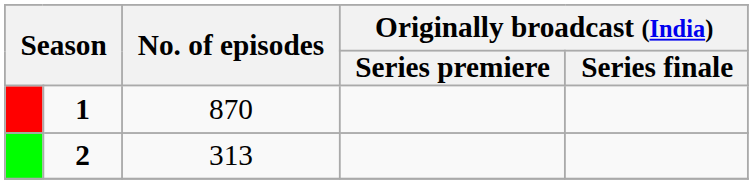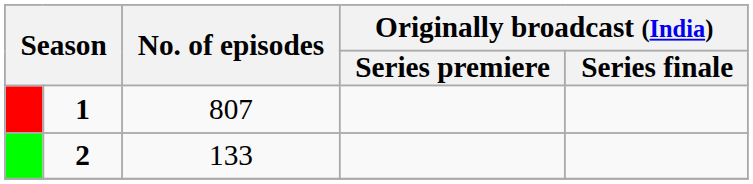1 | No. of episodes: 870 -> 807
2 | No. of episodes: 313 -> 133
